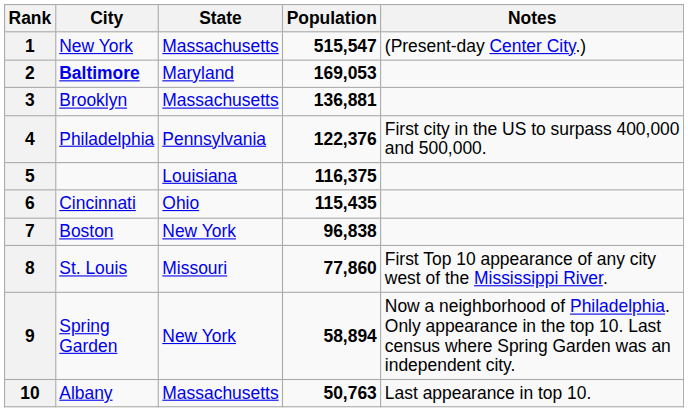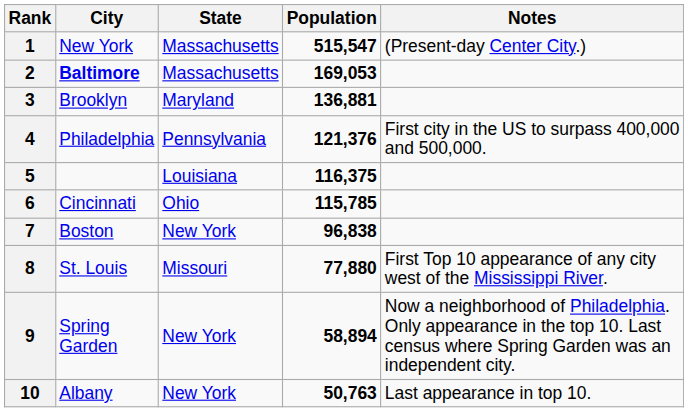2 | State: Maryland -> Massachusetts
3 | State: Massachusetts -> Maryland
4 | Population: 122,376 -> 121,376
6 | Population: 115,435 -> 115,785
8 | Population: 77,860 -> 77,880
10 | State: Massachusetts -> New York
